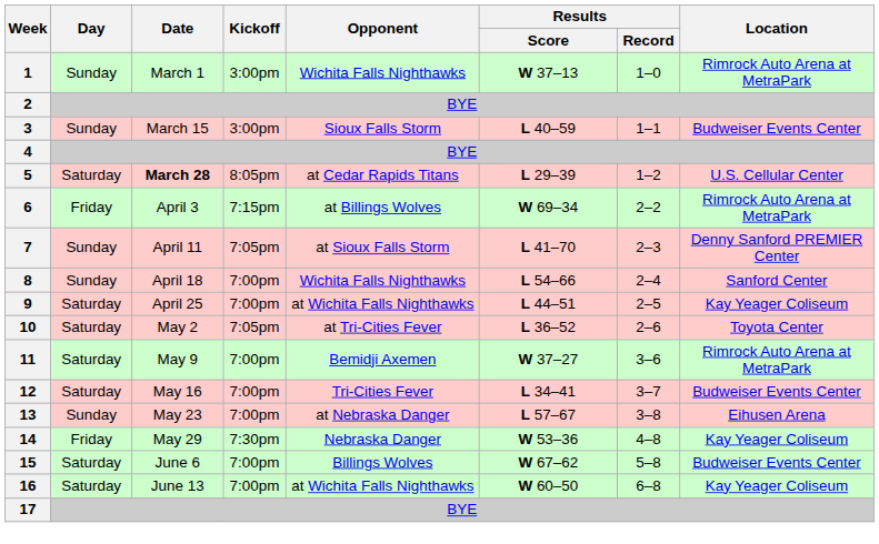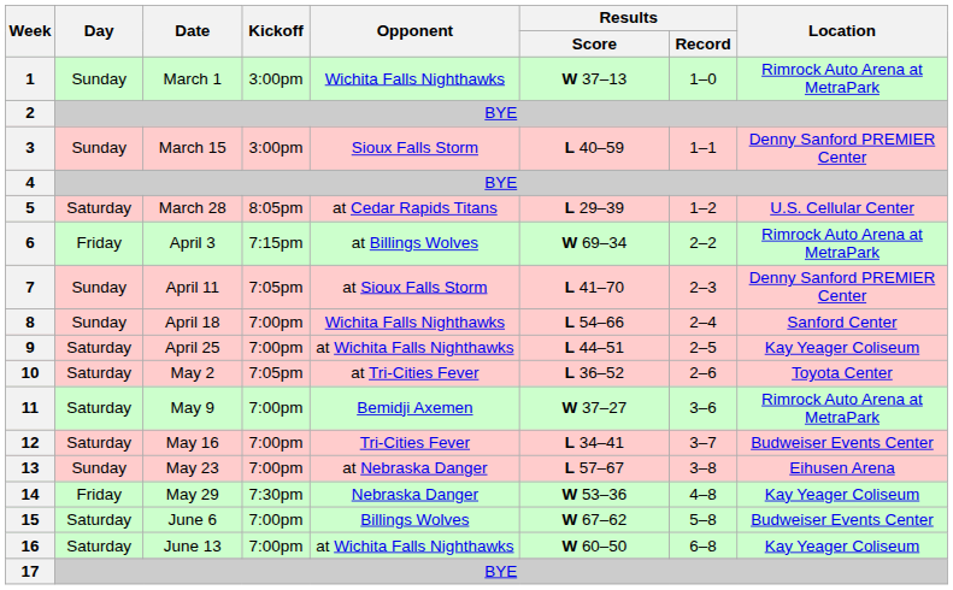3 | Location: Budweiser Events Center -> Denny Sanford PREMIER Center
5 | Date: bold -> normal
